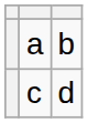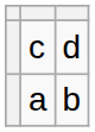rows swapped: a <-> c
